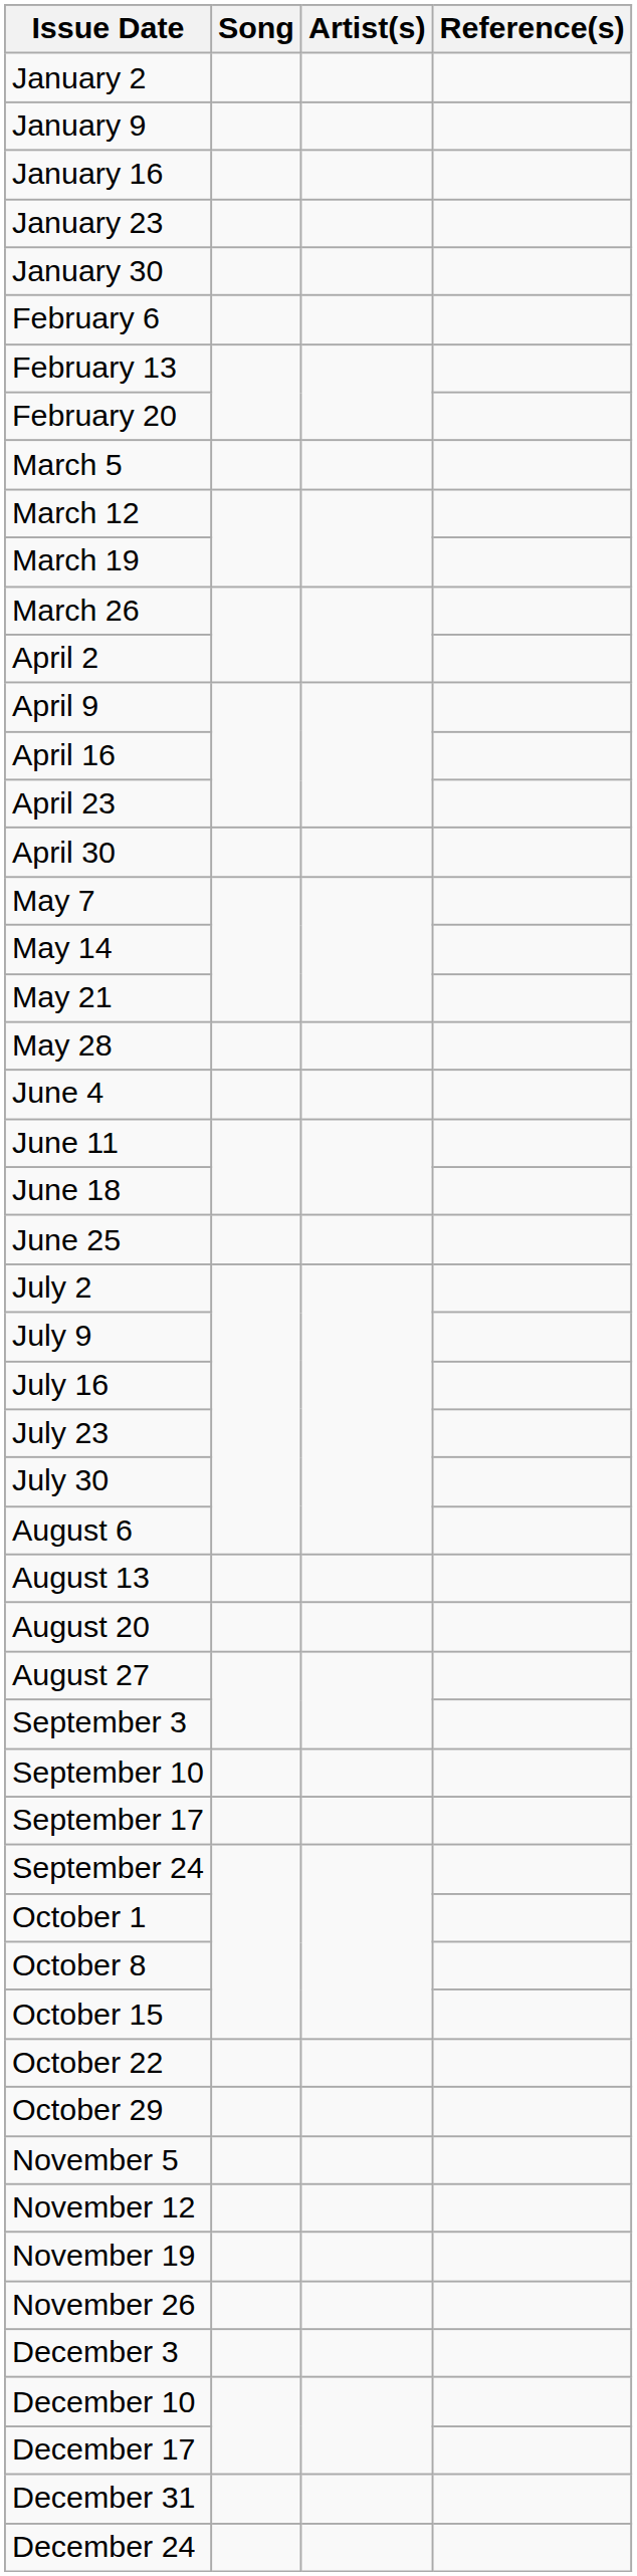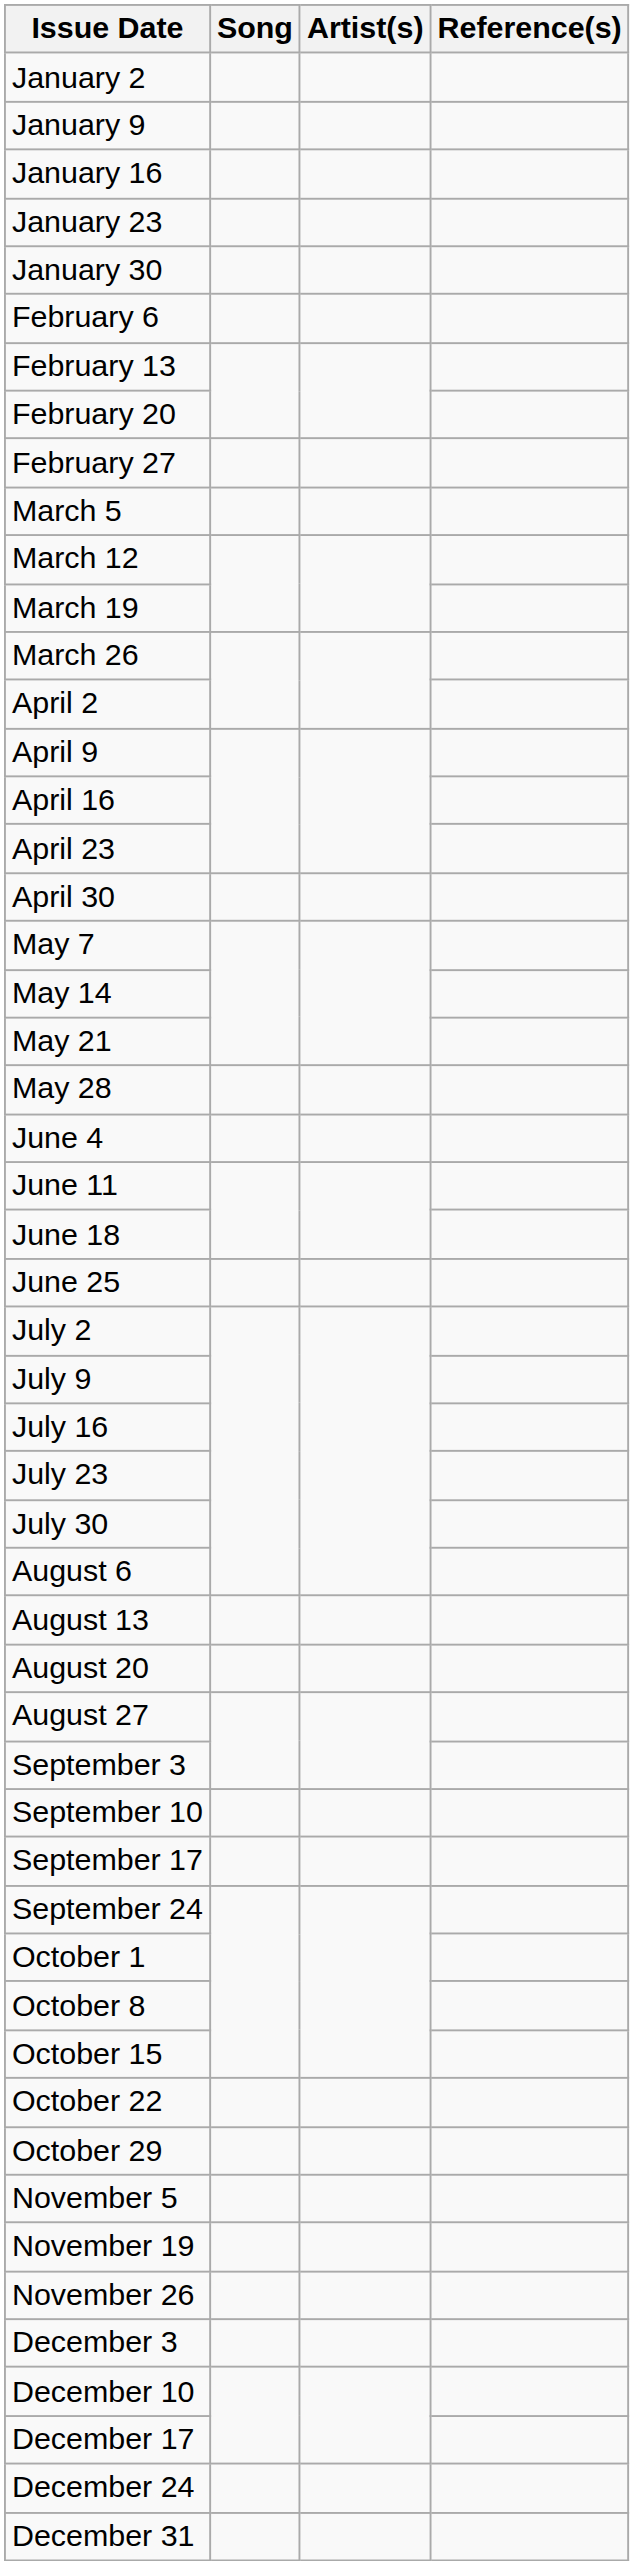+ row: February 27
- row: November 12
rows swapped: December 24 <-> December 31
